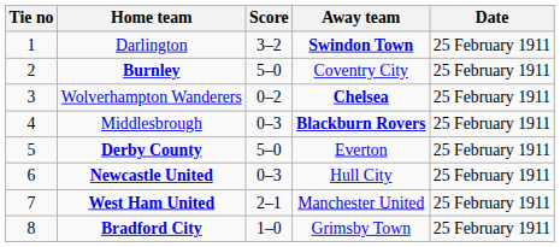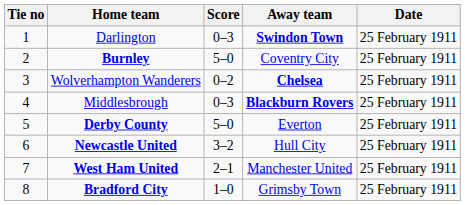Darlington | Score: 3–2 -> 0–3
Newcastle United | Score: 0–3 -> 3–2
